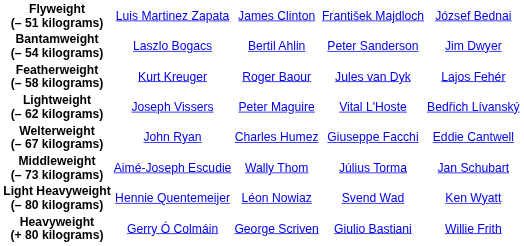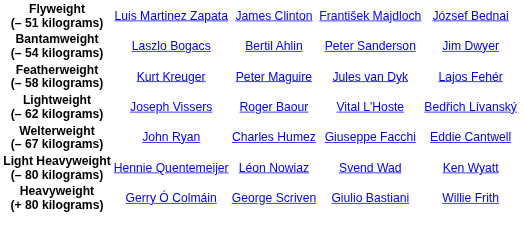Featherweight (– 58 kilograms) | column 3: Roger Baour -> Peter Maguire
Lightweight (– 62 kilograms) | column 3: Peter Maguire -> Roger Baour
- row: Middleweight (– 73 kilograms) | Aimé-Joseph Escudie | Wally Thom | Július Torma | Jan Schubart
